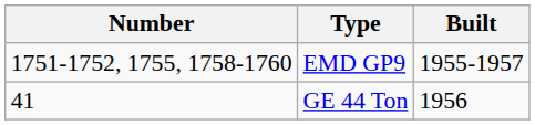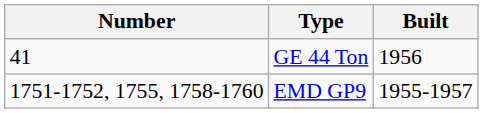rows swapped: GE 44 Ton <-> EMD GP9
